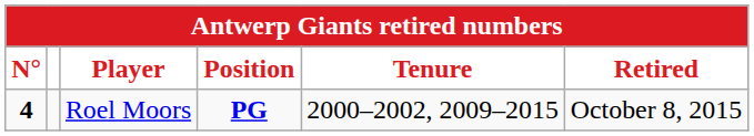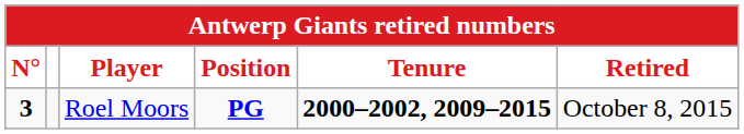Roel Moors | N°: 4 -> 3
Roel Moors | Tenure: normal -> bold
